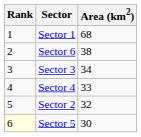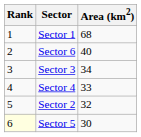Sector 6 | Area (km2): 38 -> 40
